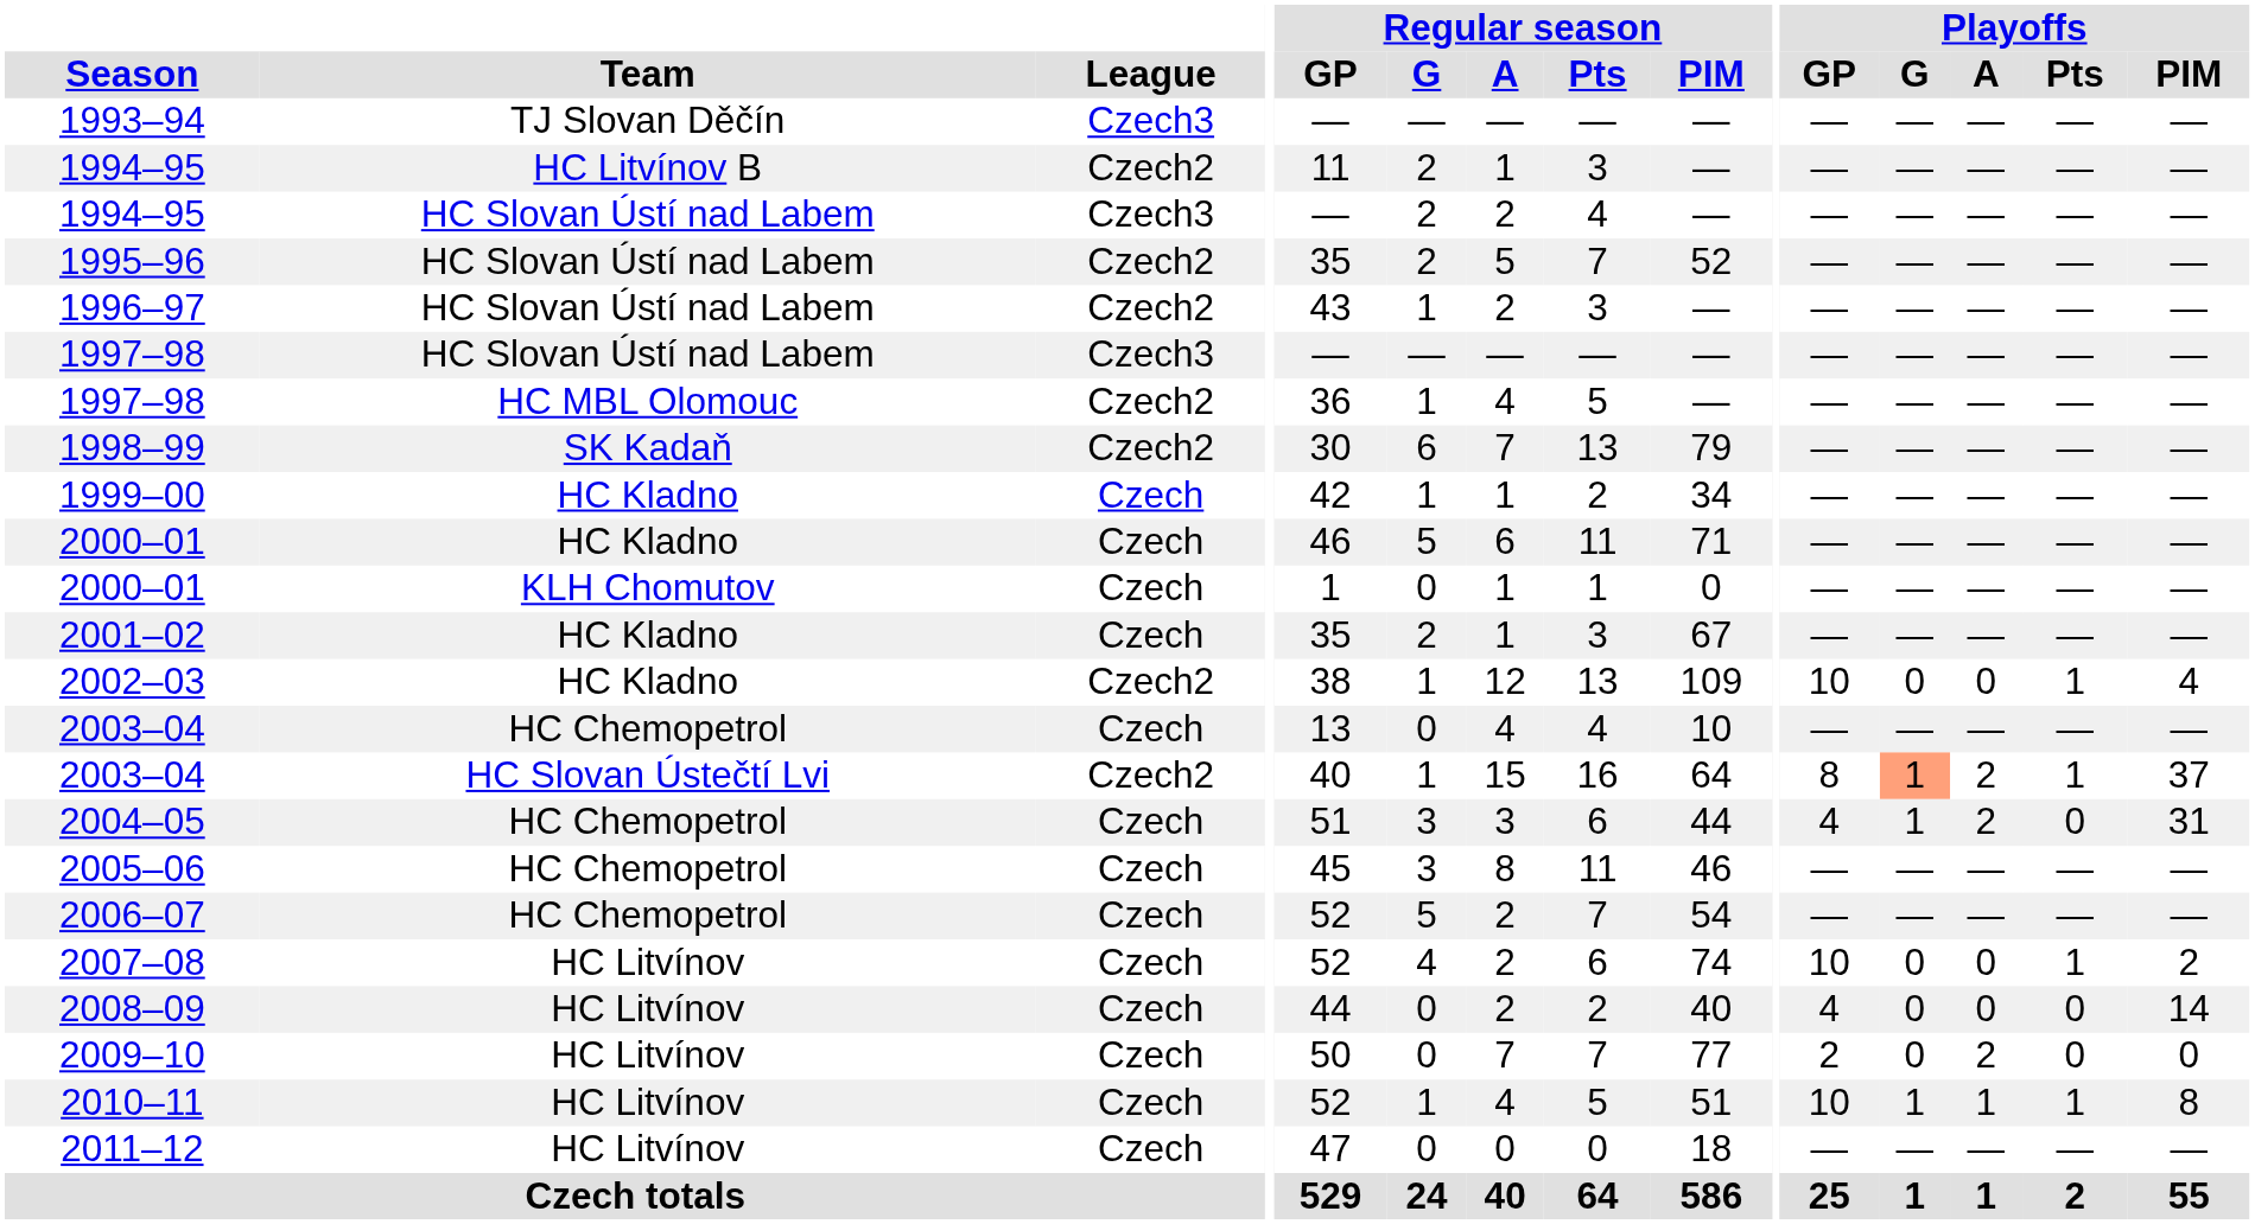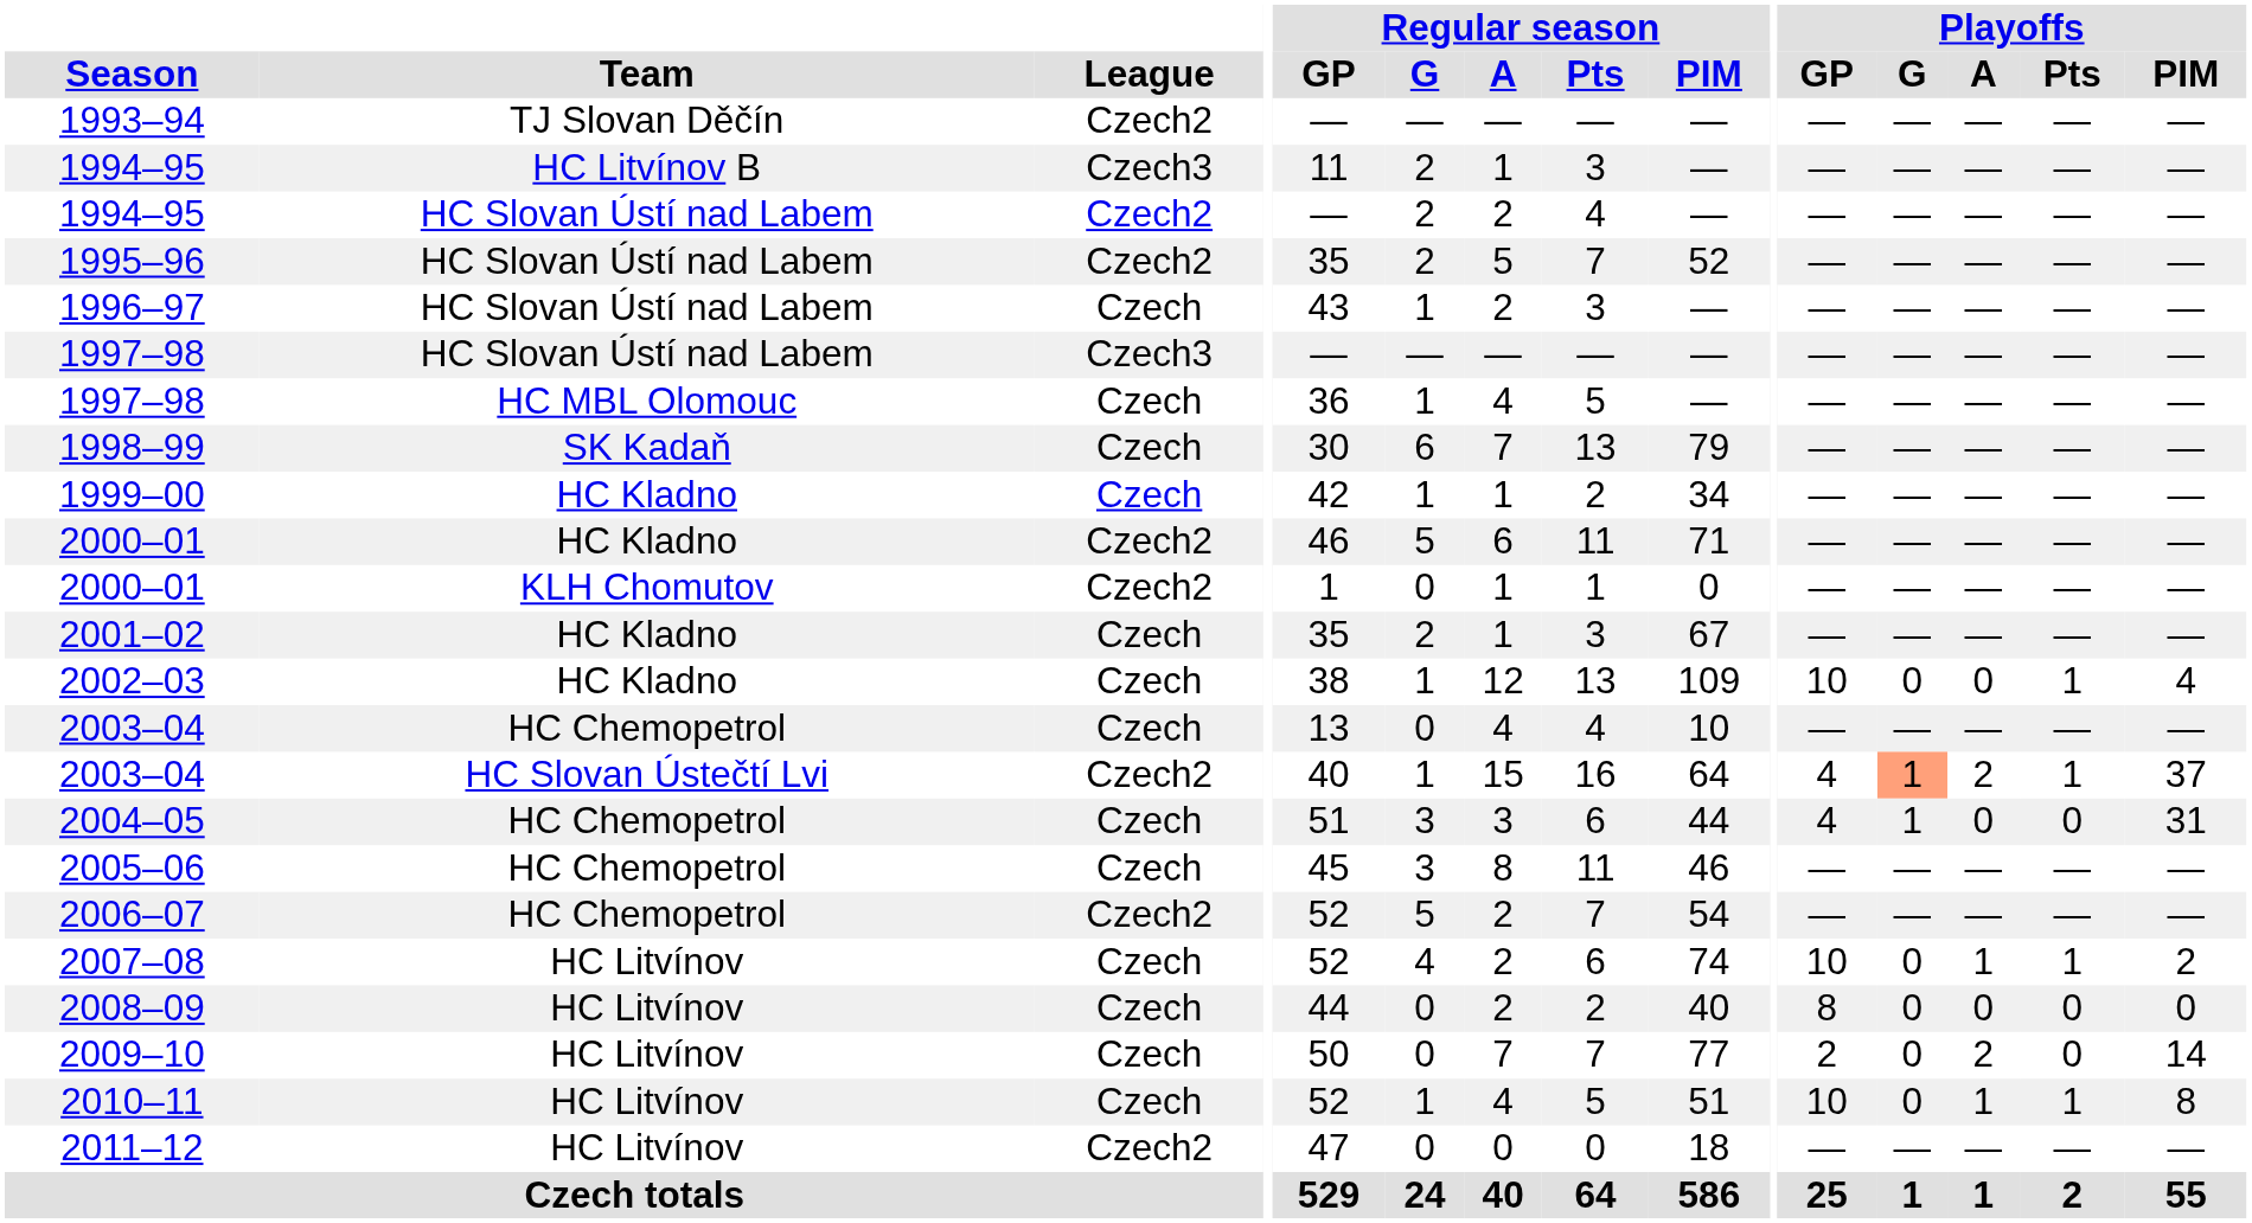1993–94 | League: Czech3 -> Czech2
1994–95 / HC Litvínov B | League: Czech2 -> Czech3
1994–95 / HC Slovan Ústí nad Labem | League: Czech3 -> Czech2
1996–97 | League: Czech2 -> Czech
1997–98 / HC MBL Olomouc | League: Czech2 -> Czech
1998–99 | League: Czech2 -> Czech
2000–01 / HC Kladno | League: Czech -> Czech2
2000–01 / KLH Chomutov | League: Czech -> Czech2
2002–03 | League: Czech2 -> Czech
2003–04 / HC Slovan Ústečtí Lvi | Playoffs / GP: 8 -> 4
2004–05 | Playoffs / A: 2 -> 0
2006–07 | League: Czech -> Czech2
2007–08 | Playoffs / A: 0 -> 1
2008–09 | Playoffs / GP: 4 -> 8
2008–09 | Playoffs / PIM: 14 -> 0
2009–10 | Playoffs / PIM: 0 -> 14
2010–11 | Playoffs / G: 1 -> 0
2011–12 | League: Czech -> Czech2
